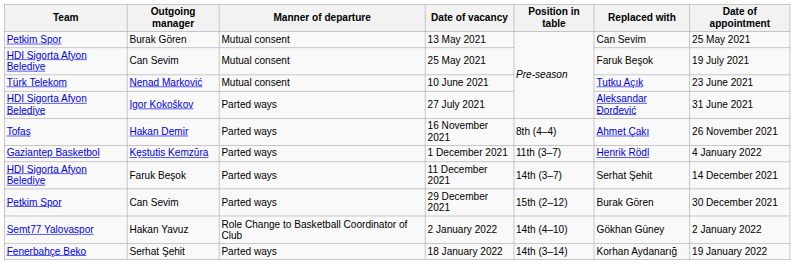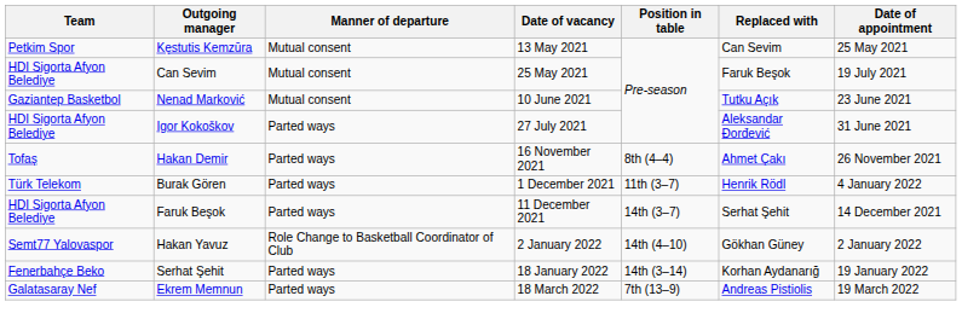13 May 2021 | Outgoing manager: Burak Gören -> Kęstutis Kemzūra
10 June 2021 | Team: Türk Telekom -> Gaziantep Basketbol
1 December 2021 | Team: Gaziantep Basketbol -> Türk Telekom
1 December 2021 | Outgoing manager: Kęstutis Kemzūra -> Burak Gören
- row: Petkim Spor | Can Sevim | Parted ways | 29 December 2021 | 15th (2–12) | Burak Gören | 30 December 2021
+ row: Galatasaray Nef | Ekrem Memnun | Parted ways | 18 March 2022 | 7th (13–9) | Andreas Pistiolis | 19 March 2022
